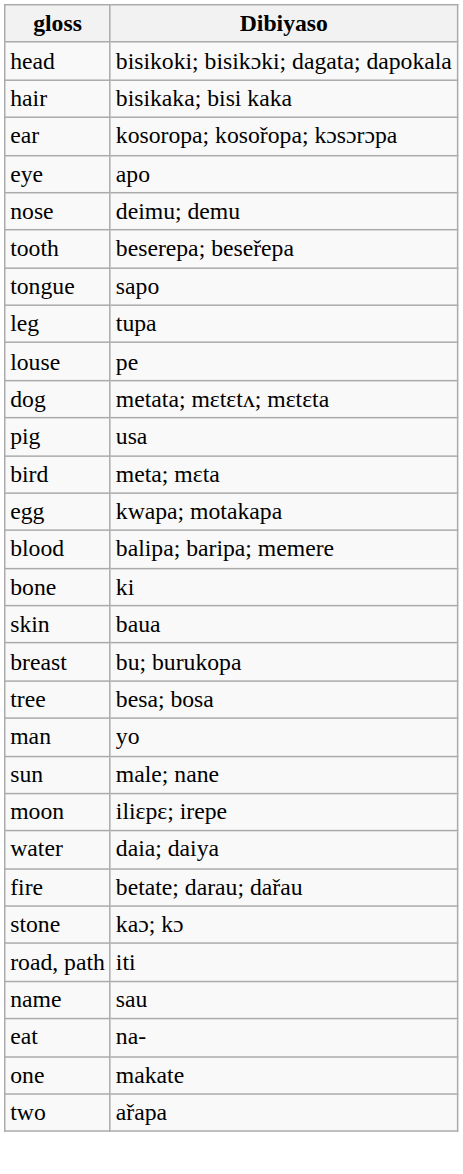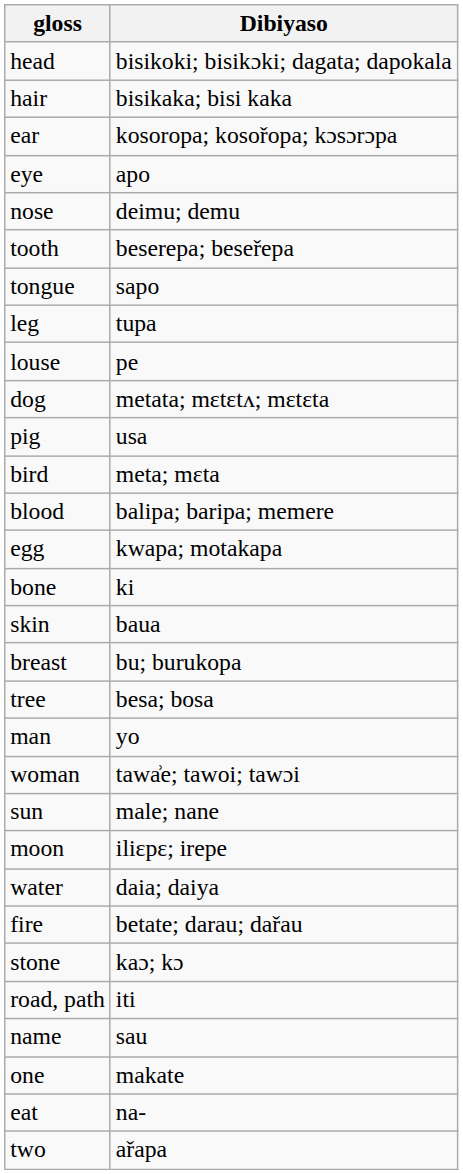rows swapped: egg <-> blood
+ row: woman | tawa͗e; tawoi; tawɔi
rows swapped: eat <-> one
